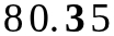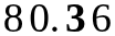8 | column 4: 5 -> 6
